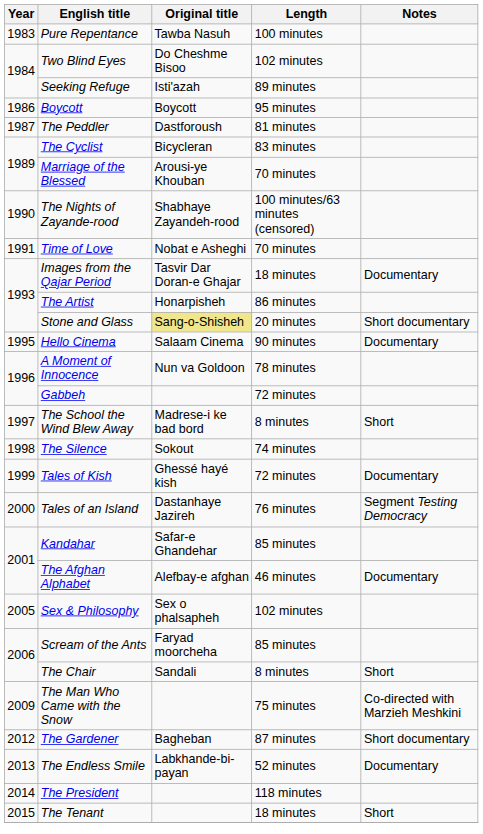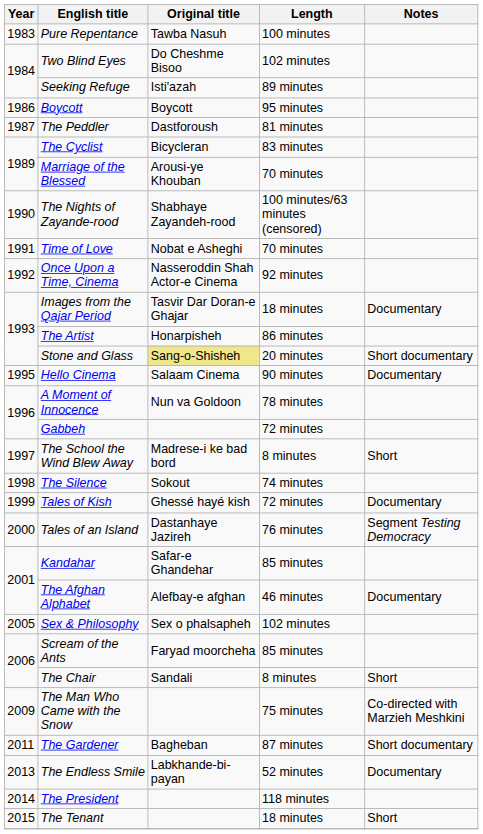+ row: 1992 | Once Upon a Time, Cinema | Nasseroddin Shah Actor-e Cinema | 92 minutes
The Gardener | Year: 2012 -> 2011
